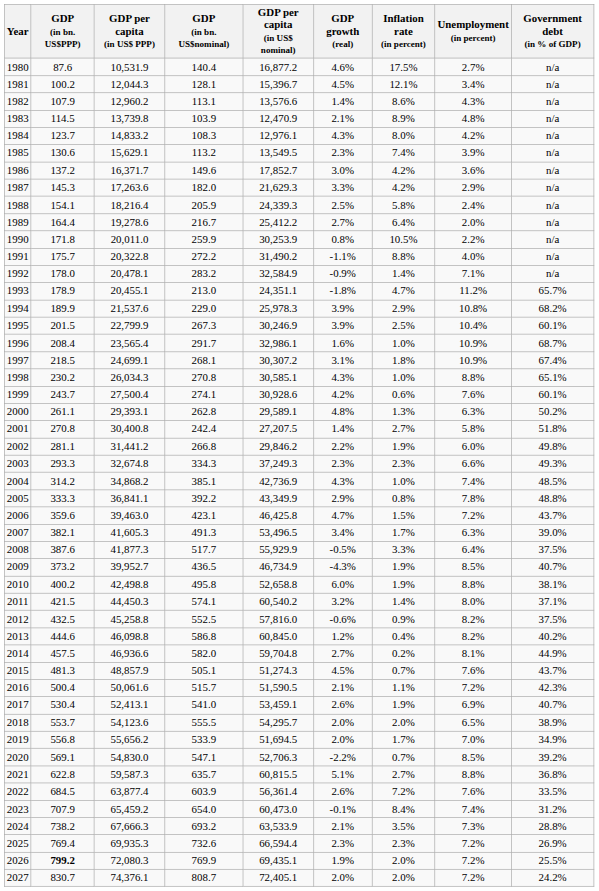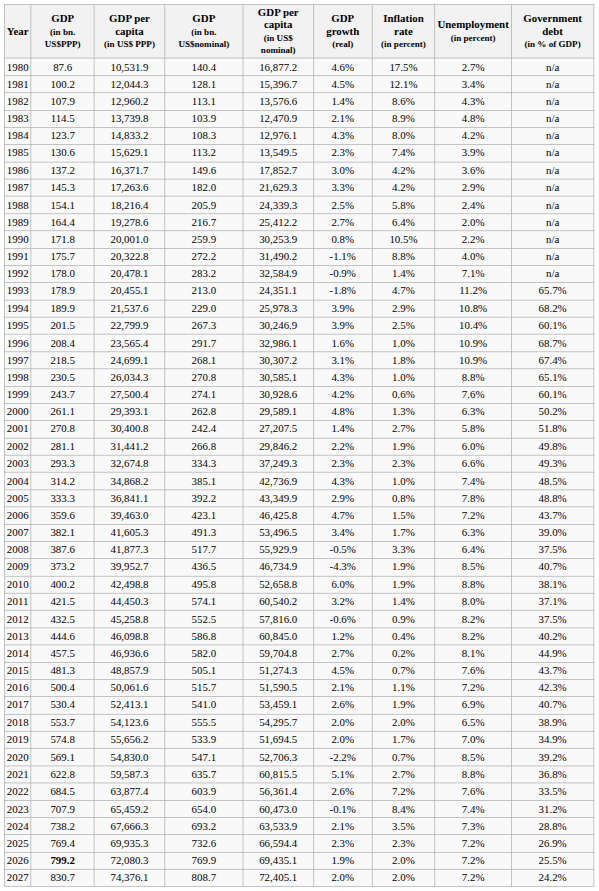1990 | GDP per capita (in US$ PPP): 20,011.0 -> 20,001.0
1998 | GDP (in bn. US$PPP): 230.2 -> 230.5
2019 | GDP (in bn. US$PPP): 556.8 -> 574.8
